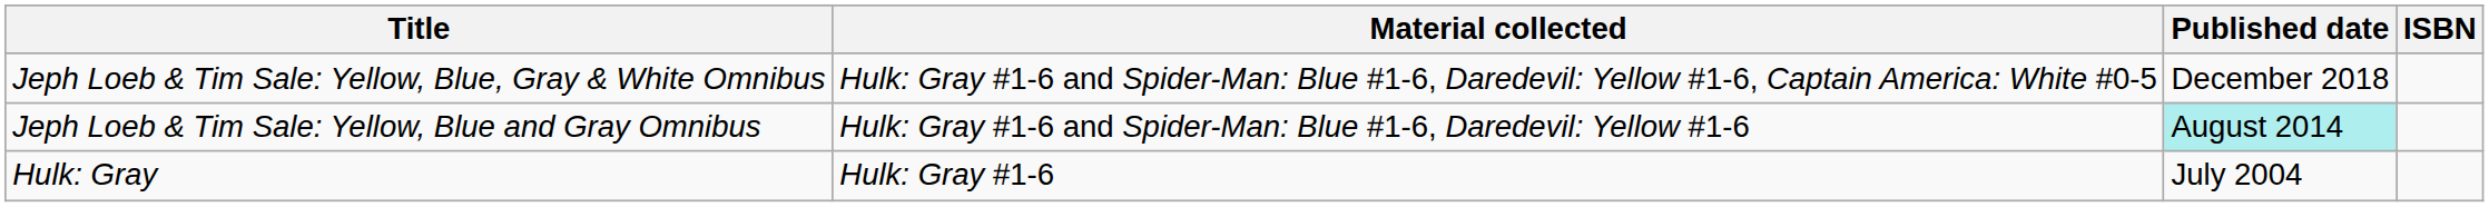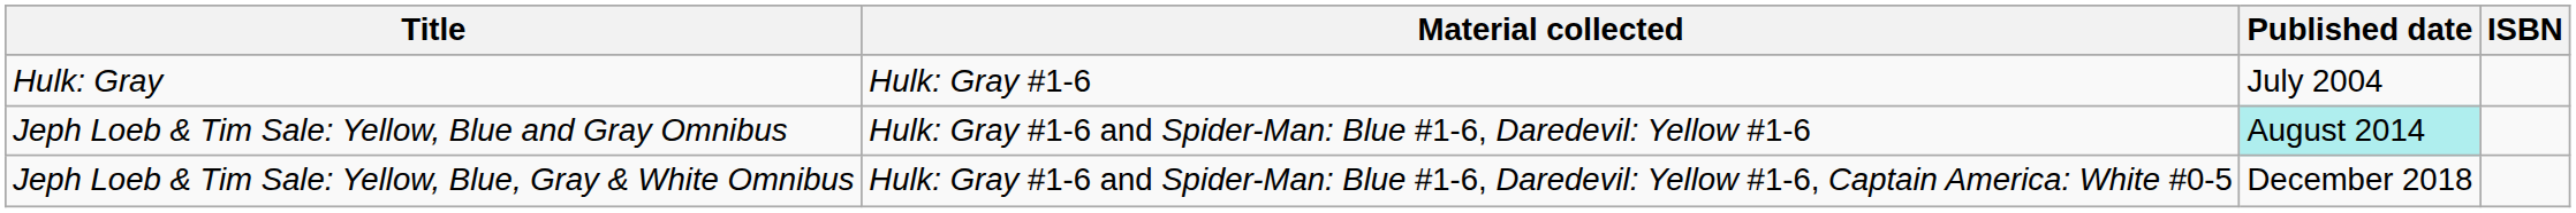rows swapped: Hulk: Gray <-> Jeph Loeb & Tim Sale: Yellow, Blue, Gray & White Omnibus
